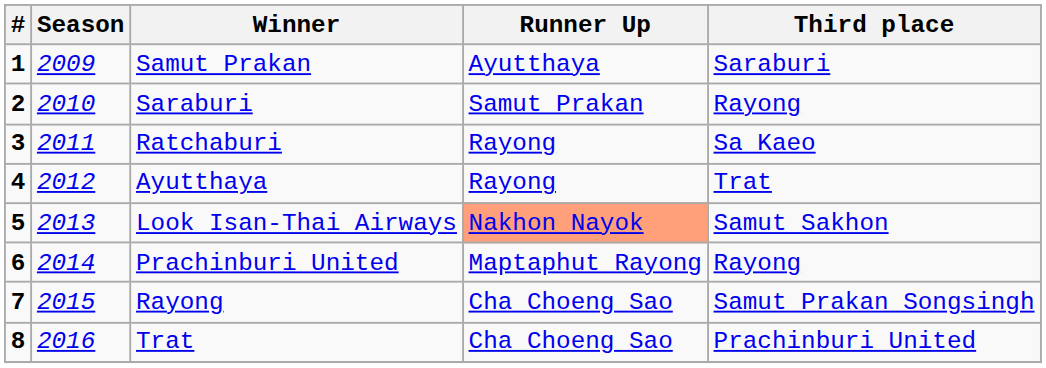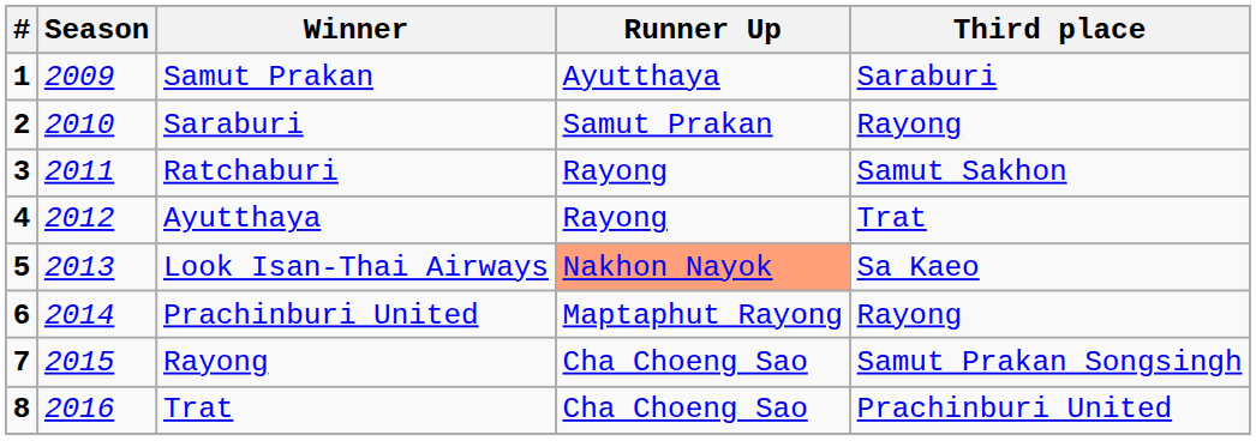Ratchaburi | Third place: Sa Kaeo -> Samut Sakhon
Look Isan-Thai Airways | Third place: Samut Sakhon -> Sa Kaeo
